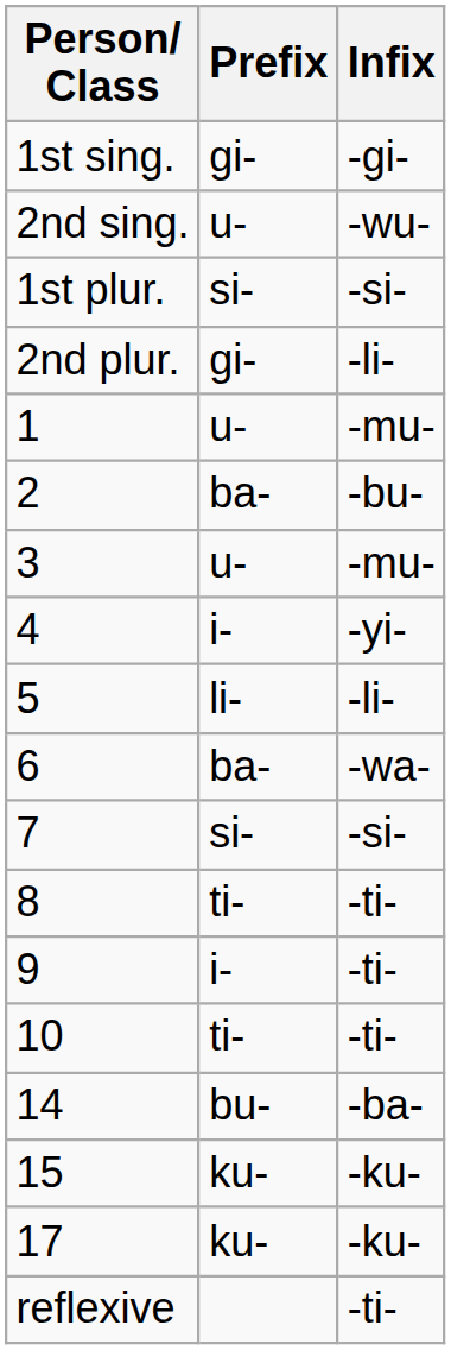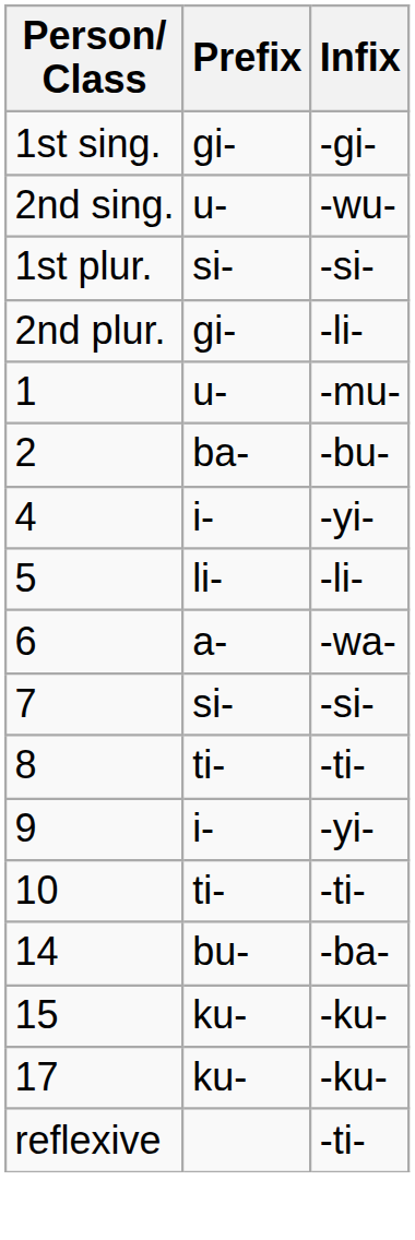- row: 3 | u- | -mu-
6 | Prefix: ba- -> a-
9 | Infix: -ti- -> -yi-
